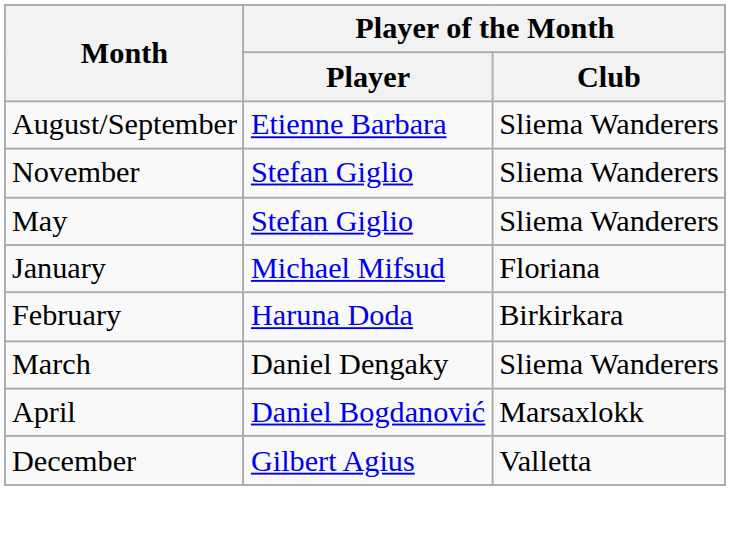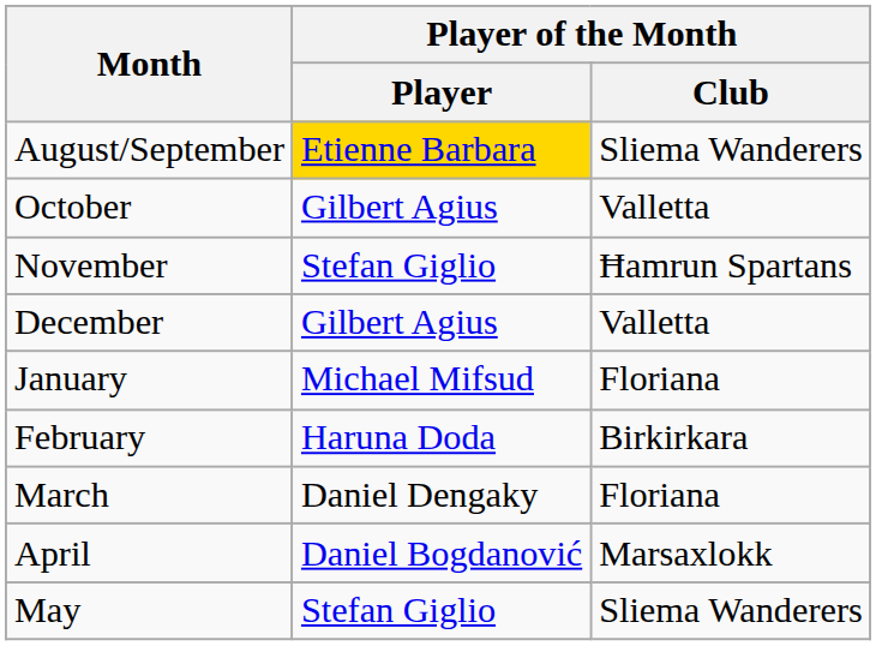August/September | Player of the Month / Player: no background -> gold background
+ row: October | Gilbert Agius | Valletta
November | Player of the Month / Club: Sliema Wanderers -> Ħamrun Spartans
rows swapped: December <-> May
March | Player of the Month / Club: Sliema Wanderers -> Floriana
